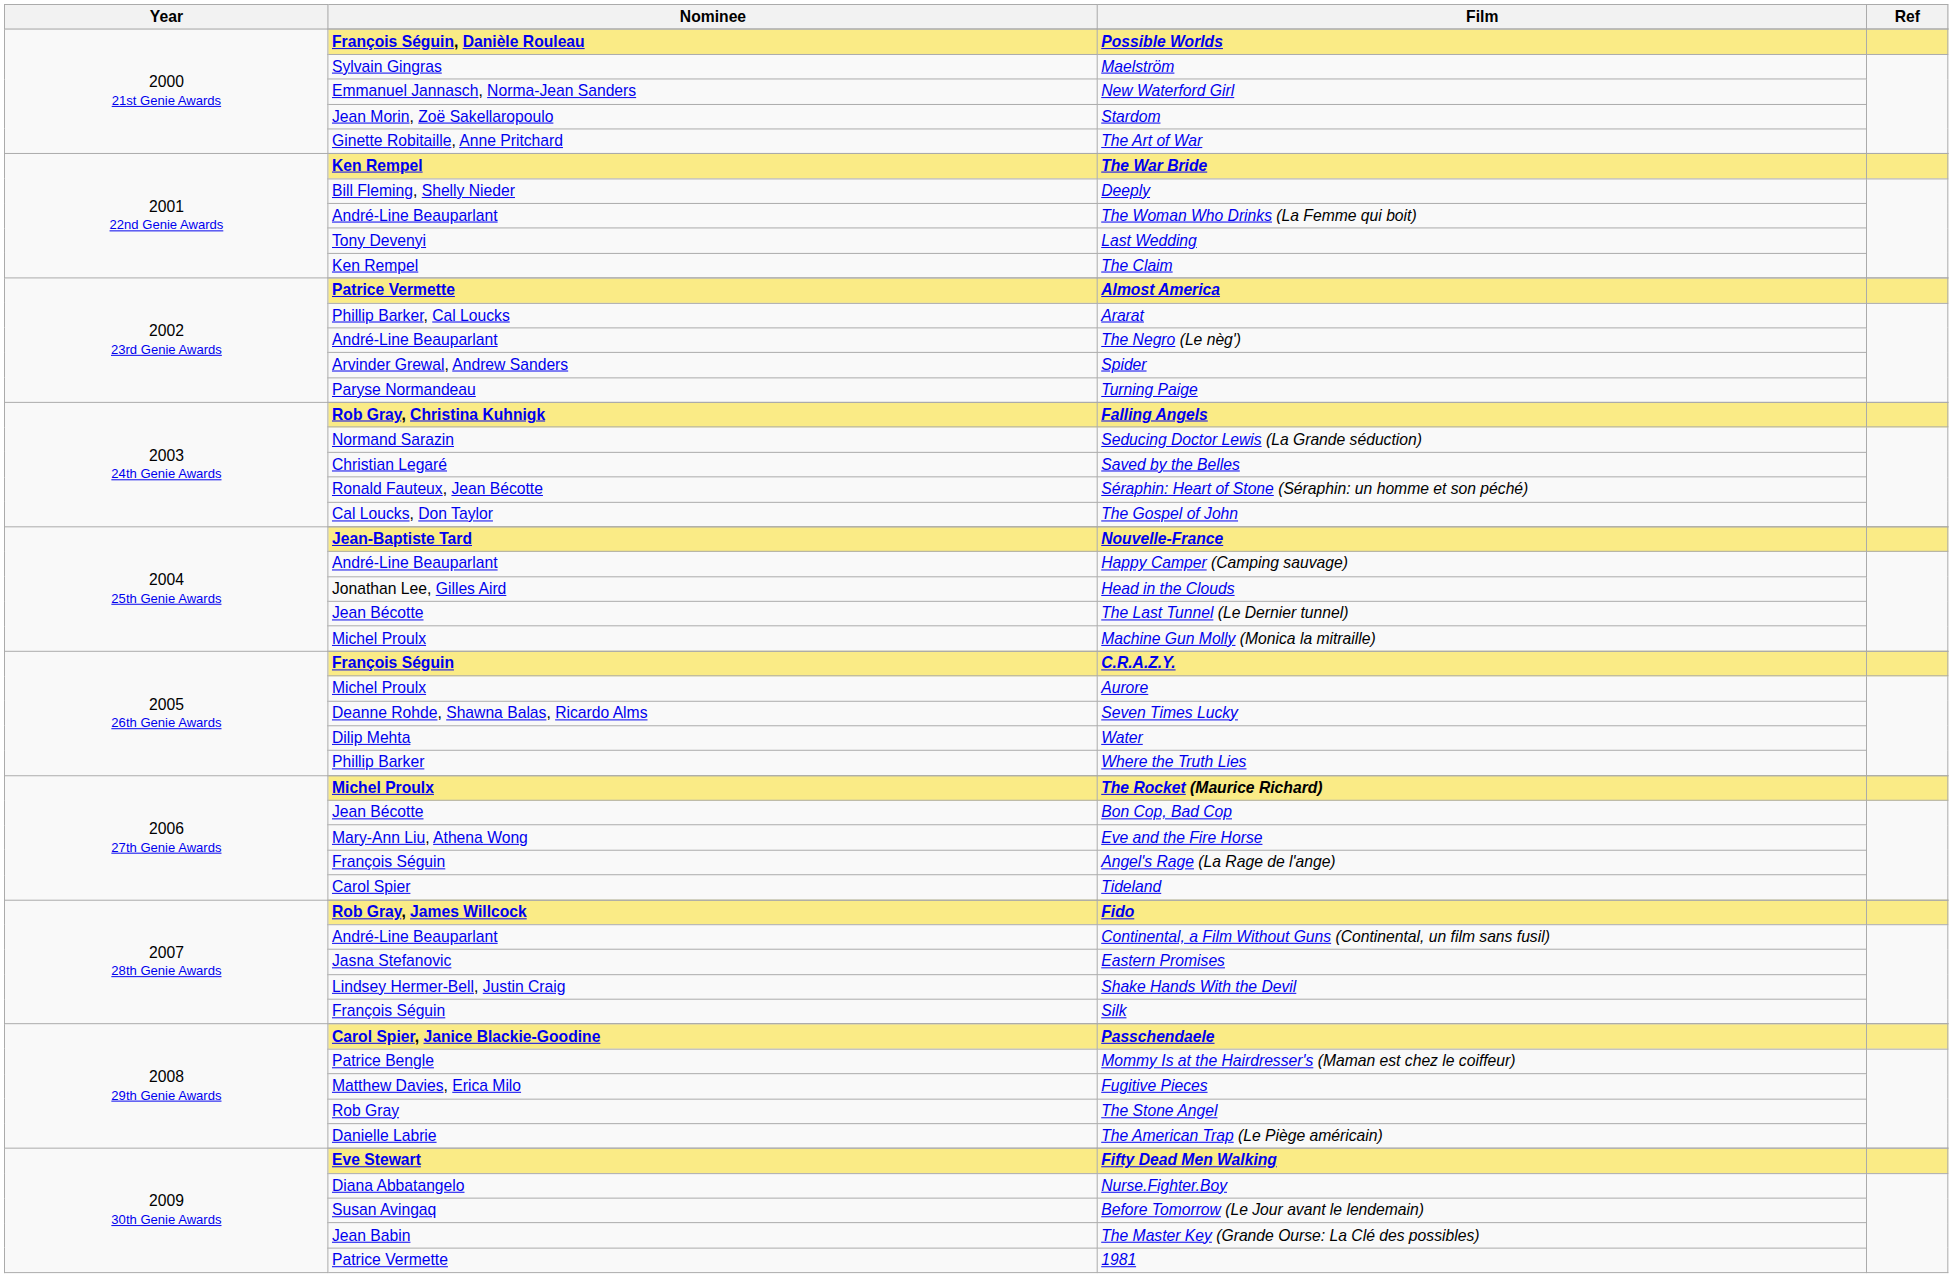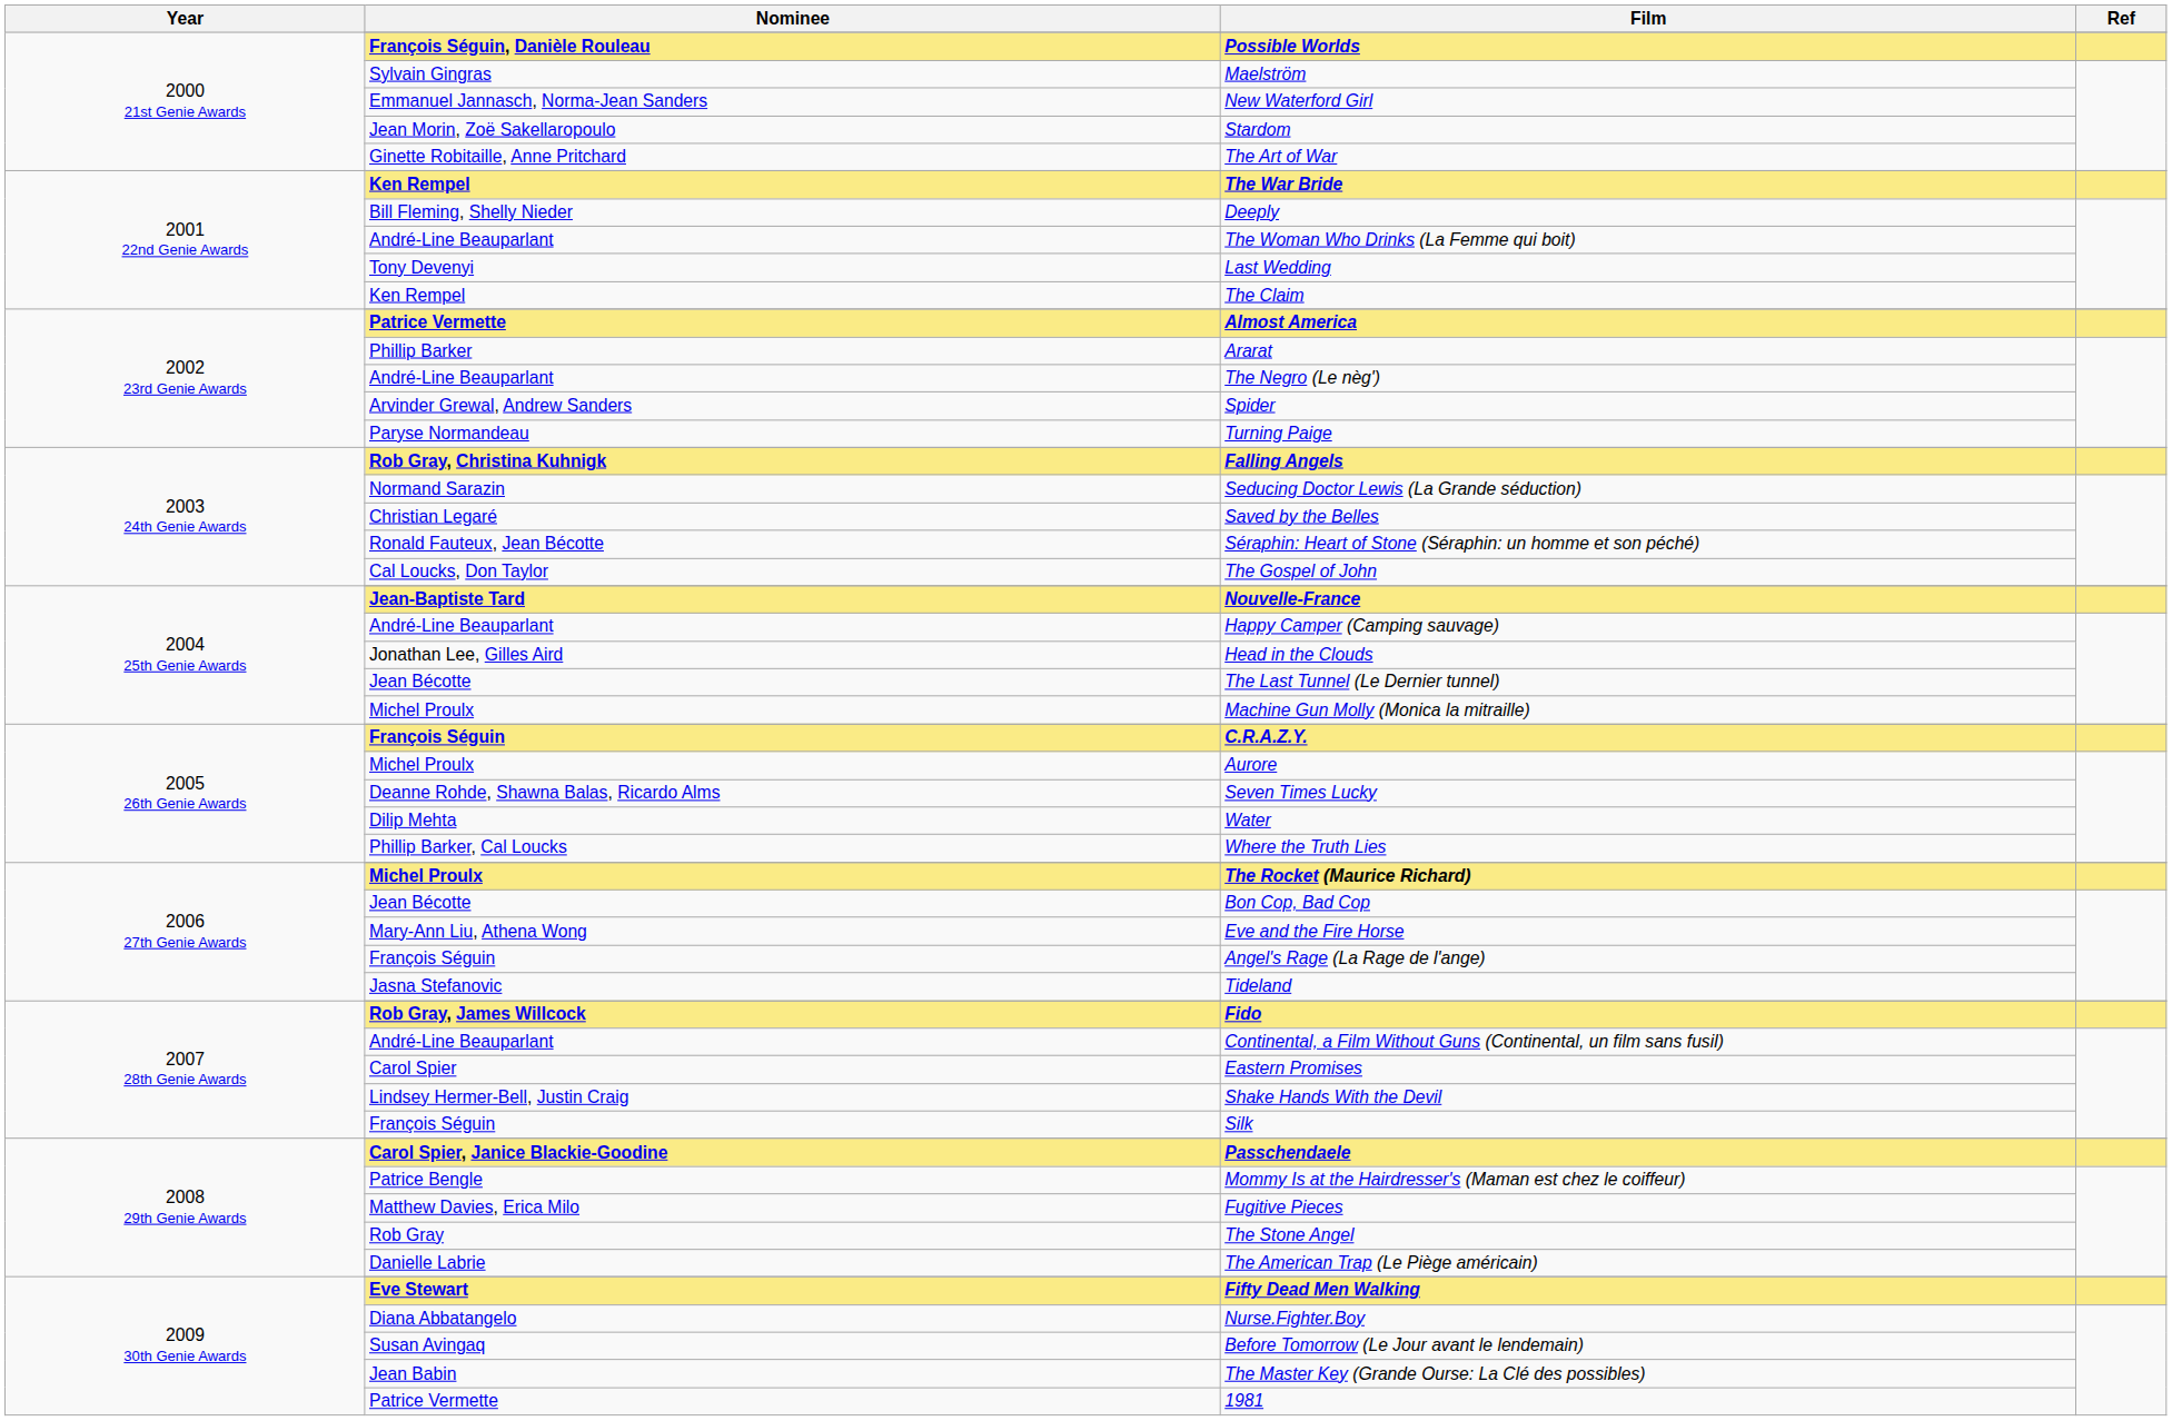Ararat | Nominee: Phillip Barker, Cal Loucks -> Phillip Barker
Where the Truth Lies | Nominee: Phillip Barker -> Phillip Barker, Cal Loucks
Tideland | Nominee: Carol Spier -> Jasna Stefanovic
Eastern Promises | Nominee: Jasna Stefanovic -> Carol Spier
